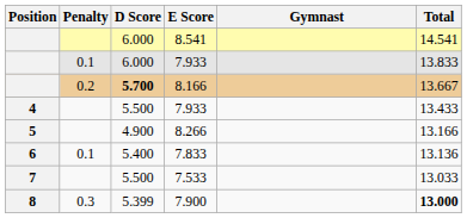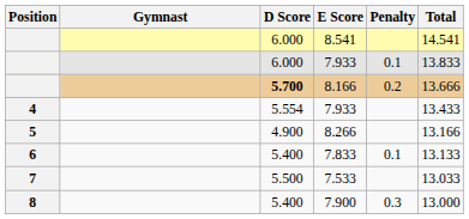columns swapped: Gymnast <-> Penalty
8.166 | Total: 13.667 -> 13.666
4 / 7.933 | D Score: 5.500 -> 5.554
7.833 | Total: 13.136 -> 13.133
7.900 | D Score: 5.399 -> 5.400
7.900 | Total: bold -> normal
